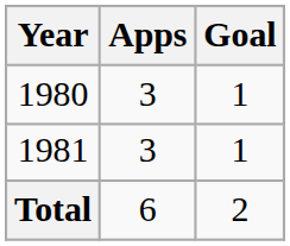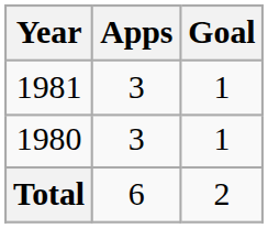rows swapped: 1980 <-> 1981
